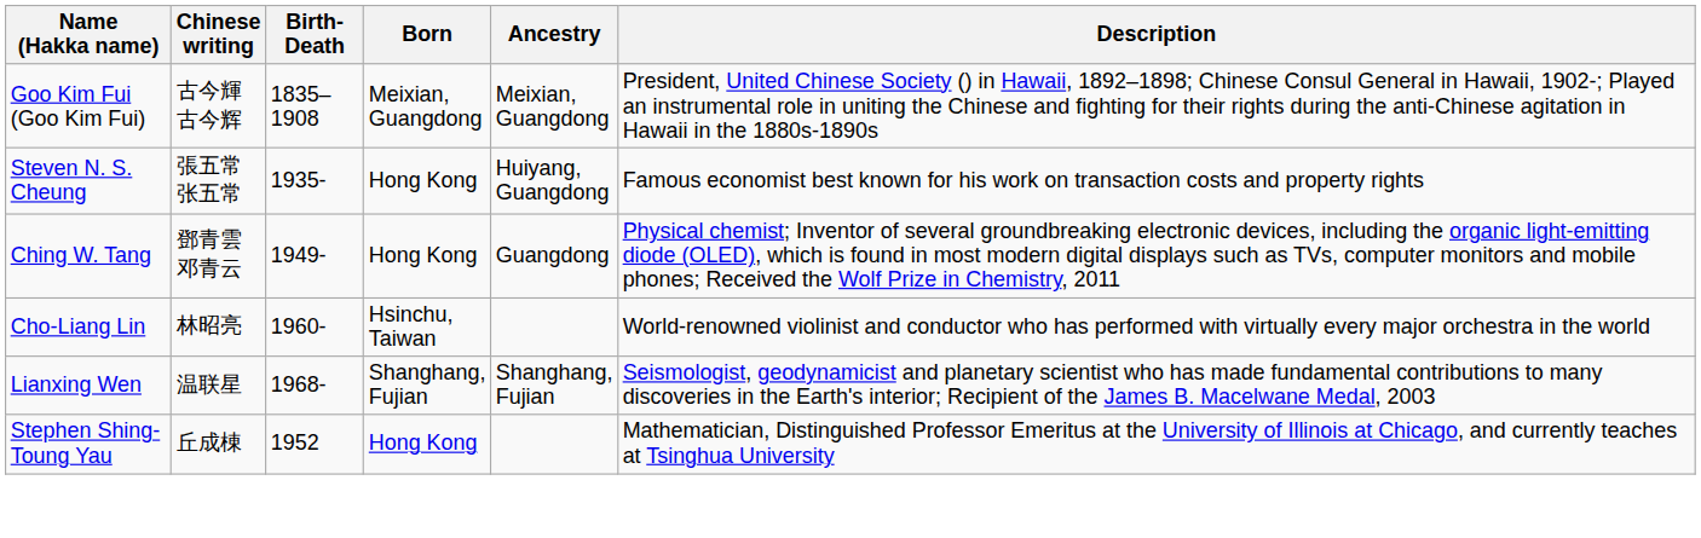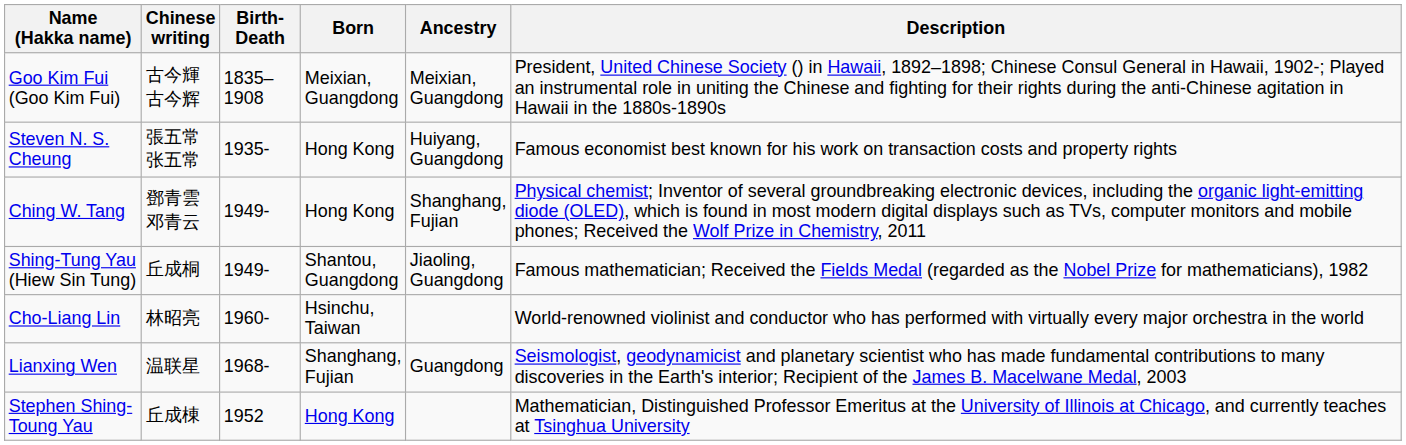Ching W. Tang | Ancestry: Guangdong -> Shanghang, Fujian
+ row: Shing-Tung Yau (Hiew Sin Tung) | 丘成桐 | 1949- | Shantou, Guangdong | Jiaoling, Guangdong | Famous mathematician; Received the Fields Medal (regarded as the Nobel Prize for mathematicians), 1982
Lianxing Wen | Ancestry: Shanghang, Fujian -> Guangdong
